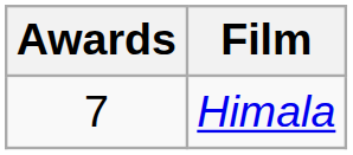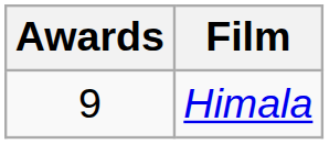Himala | Awards: 7 -> 9
